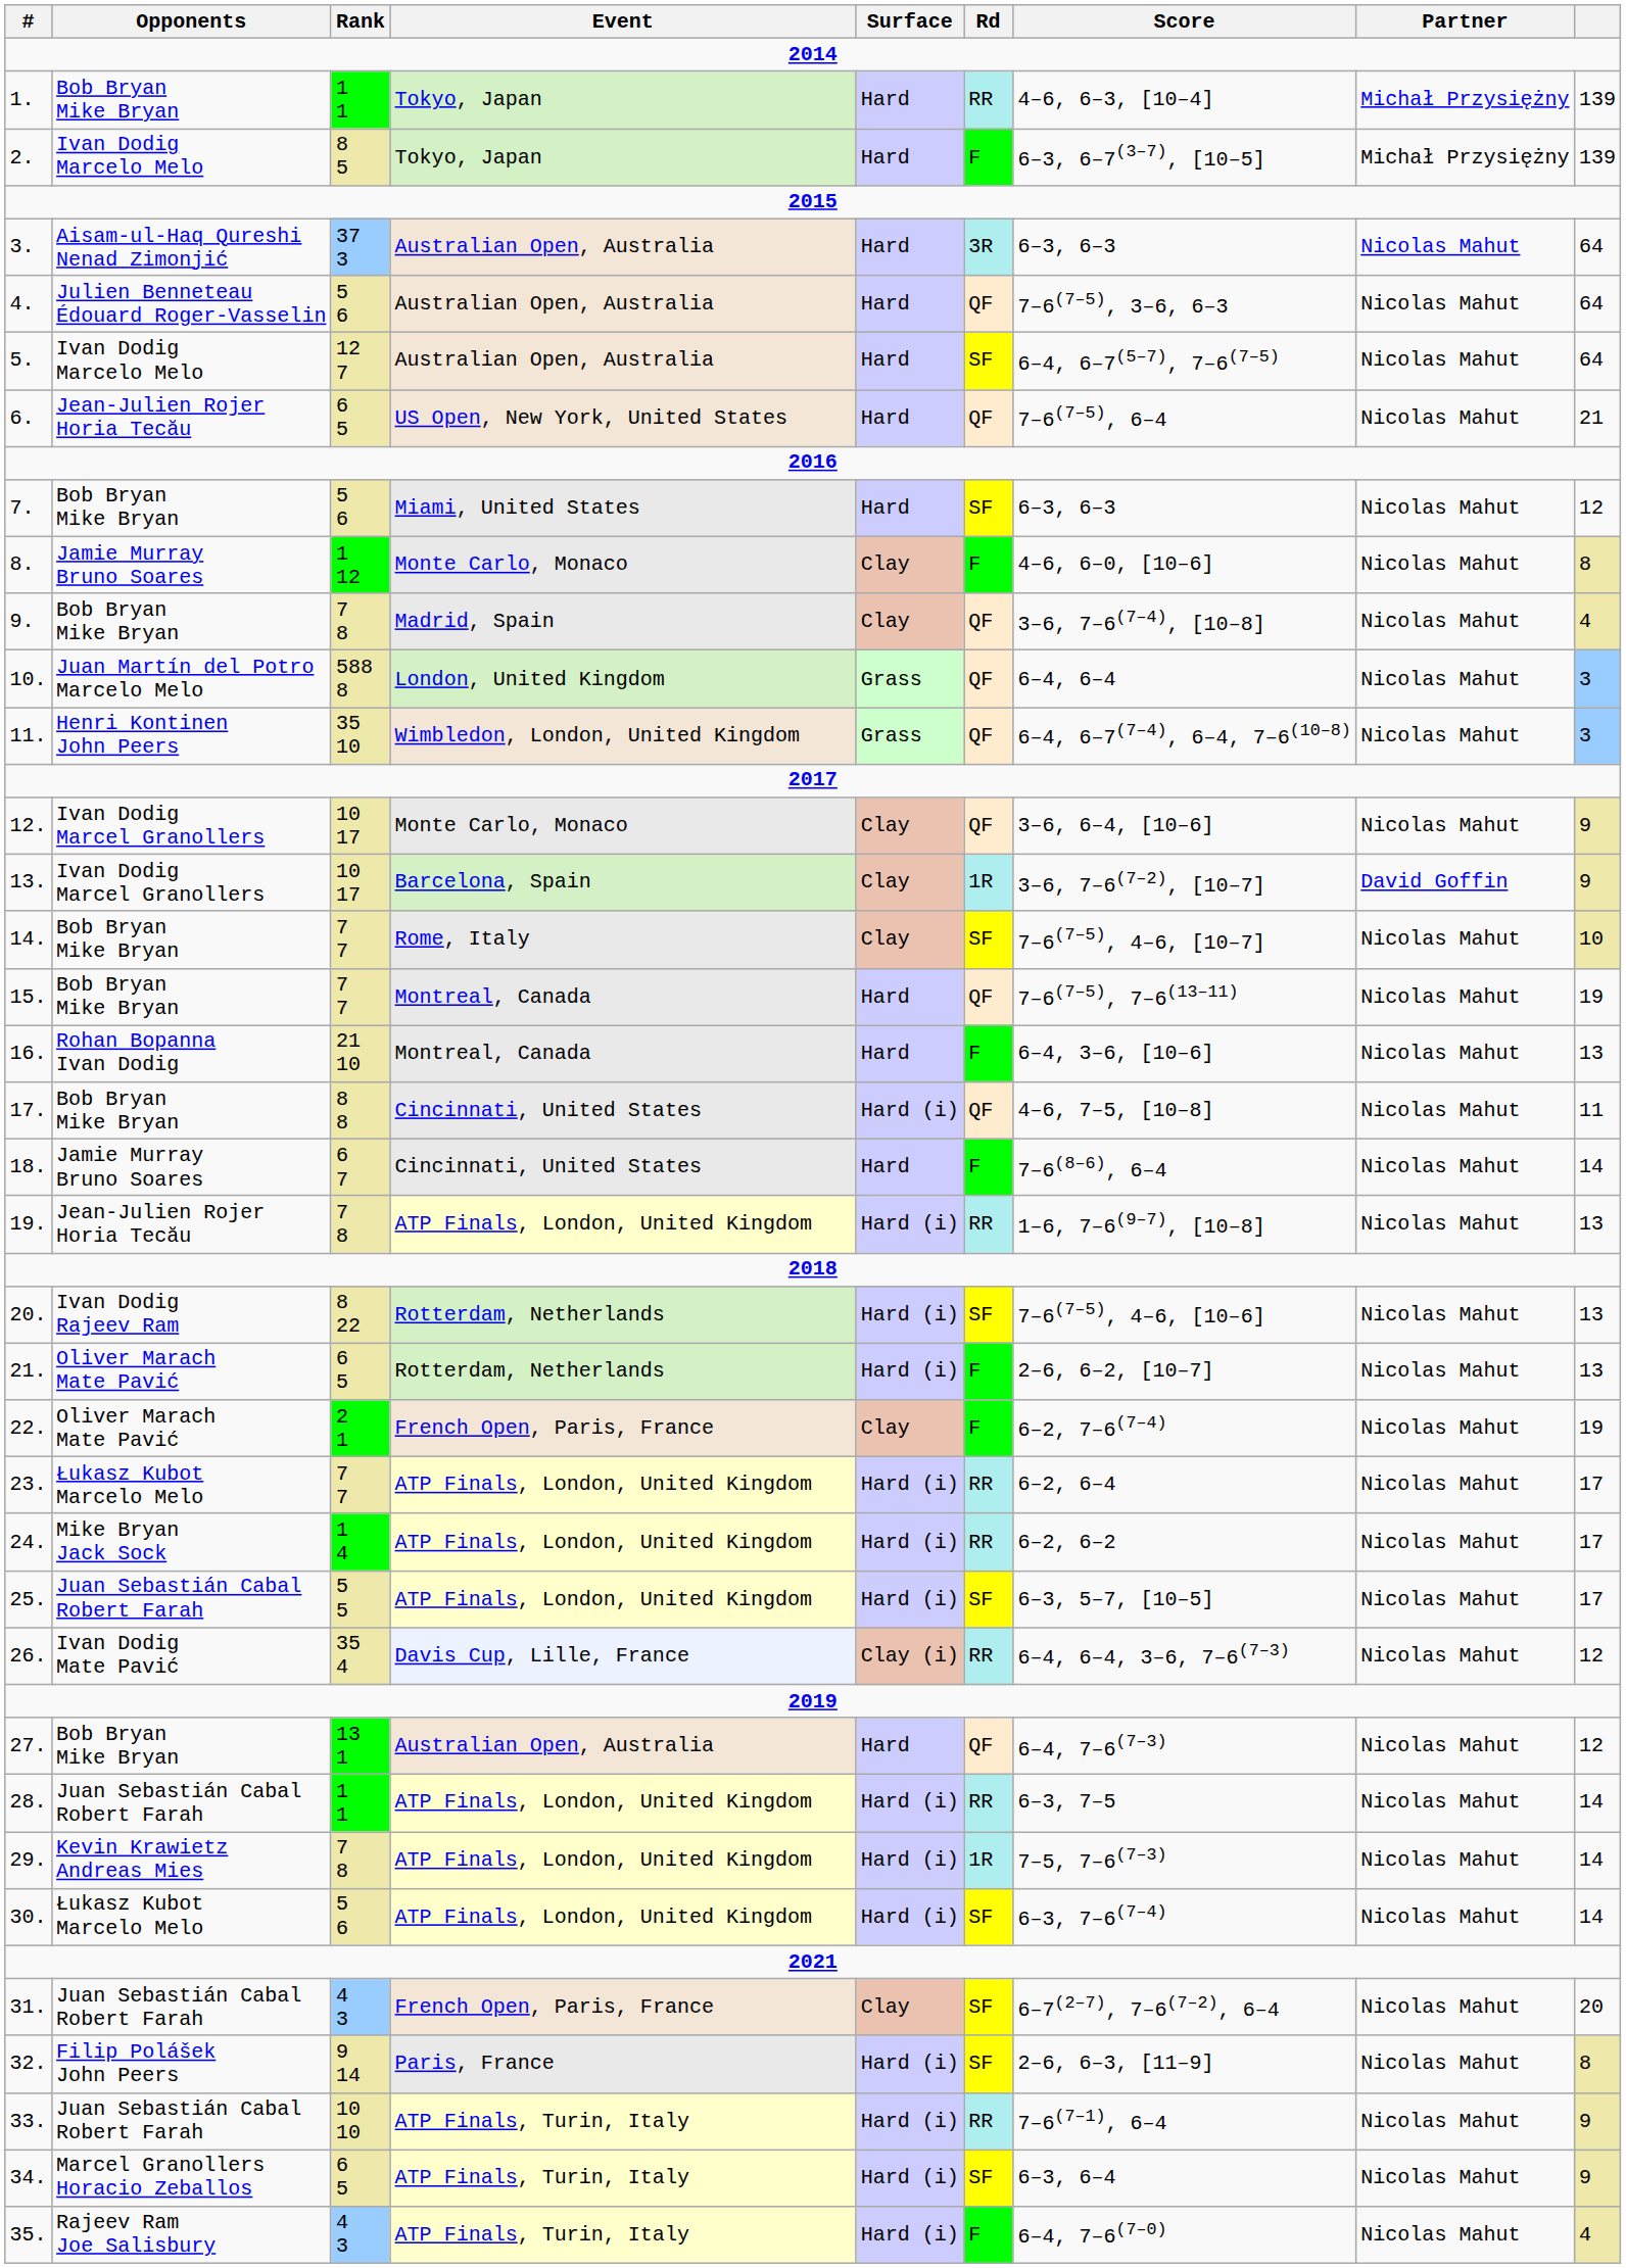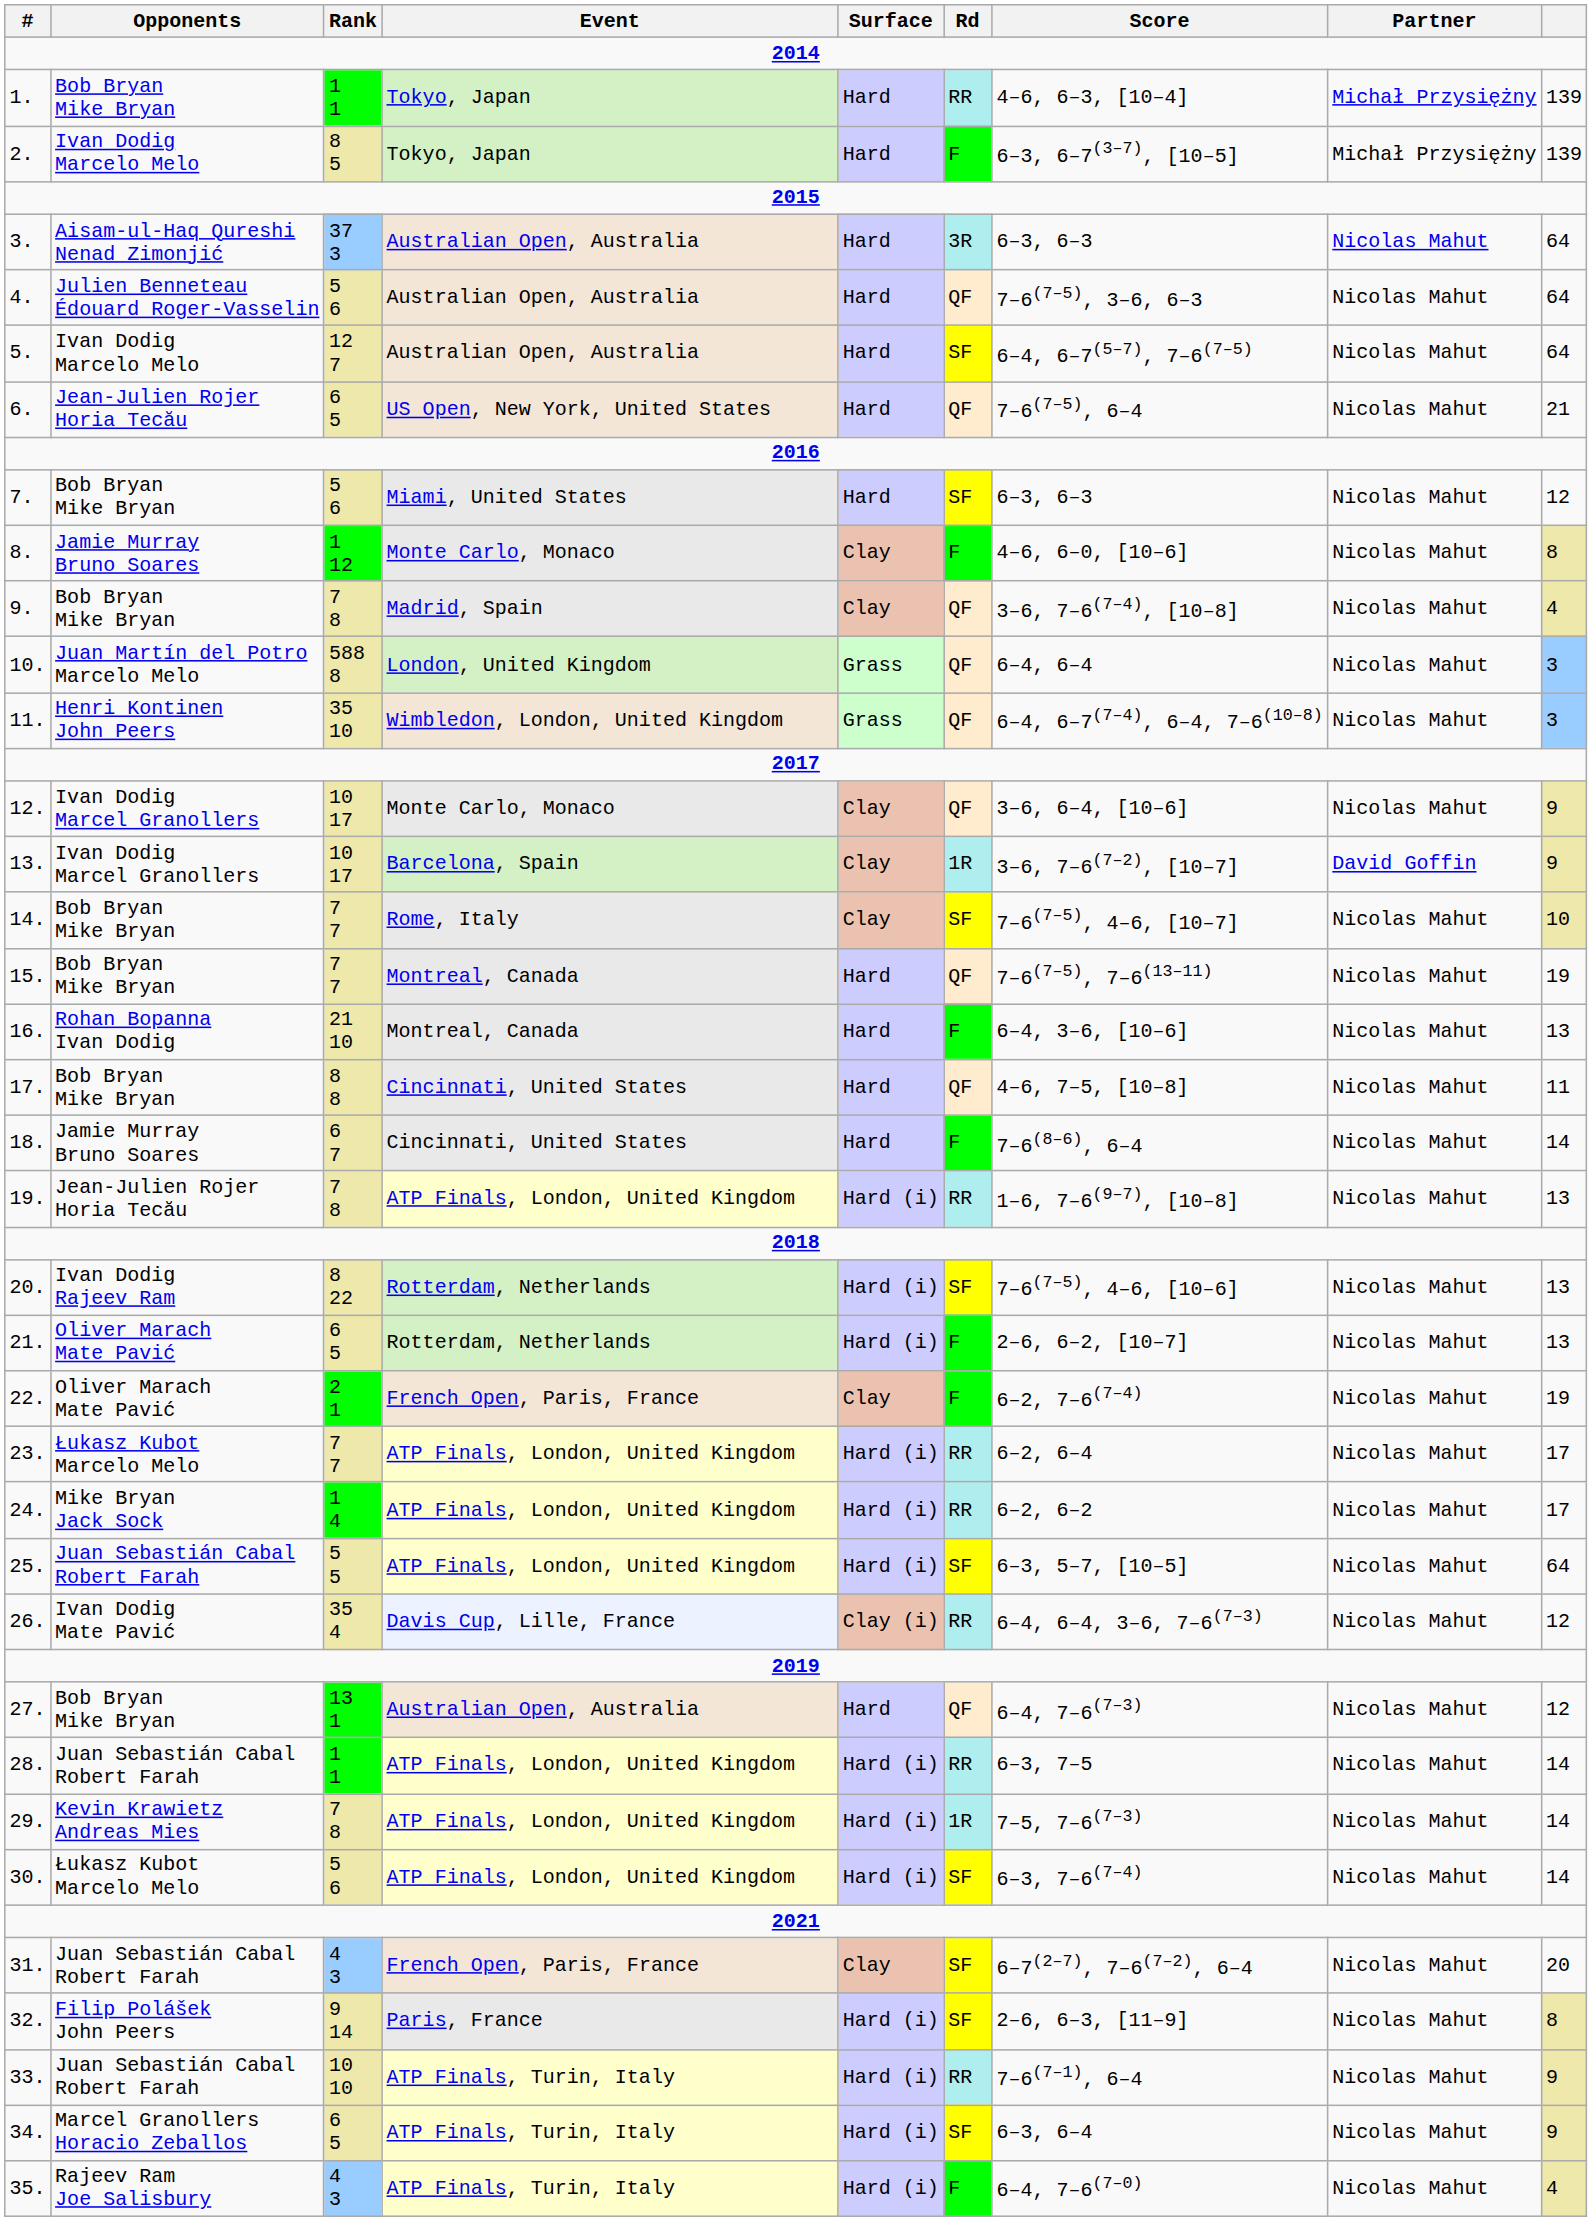17. | Surface: Hard (i) -> Hard
25. | column 9: 17 -> 64
